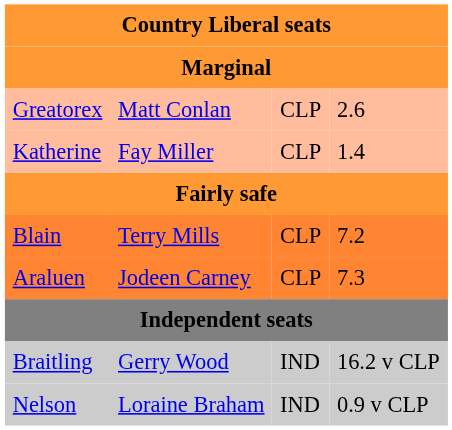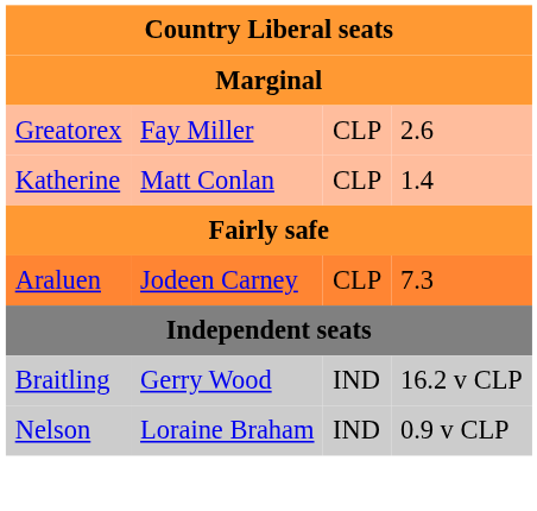Greatorex | column 2: Matt Conlan -> Fay Miller
Katherine | column 2: Fay Miller -> Matt Conlan
- row: Blain | Terry Mills | CLP | 7.2
